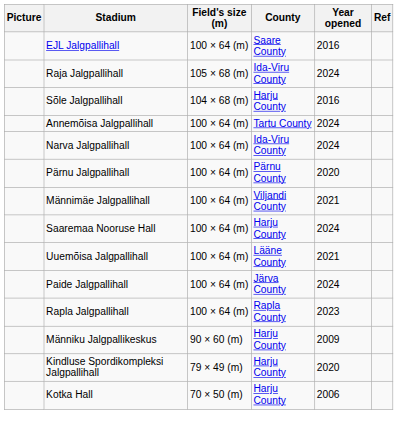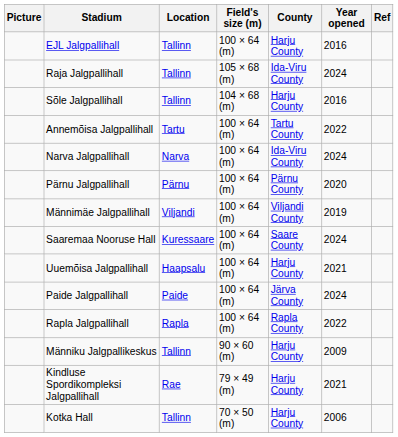+ column: Location | Tallinn | Tallinn | Tallinn | Tartu | Narva | Pärnu | Viljandi | Kuressaare | Haapsalu | Paide | Rapla | Tallinn | Rae | Tallinn
EJL Jalgpallihall | County: Saare County -> Harju County
Annemõisa Jalgpallihall | Year opened: 2024 -> 2022
Männimäe Jalgpallihall | Year opened: 2021 -> 2019
Saaremaa Nooruse Hall | County: Harju County -> Saare County
Uuemõisa Jalgpallihall | County: Lääne County -> Harju County
Rapla Jalgpallihall | Year opened: 2023 -> 2022
Kindluse Spordikompleksi Jalgpallihall | Year opened: 2020 -> 2021
